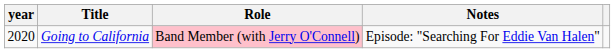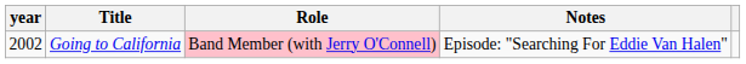Going to California | year: 2020 -> 2002
